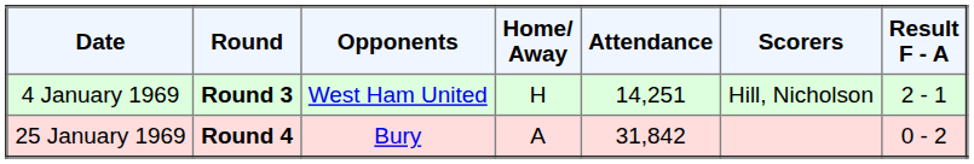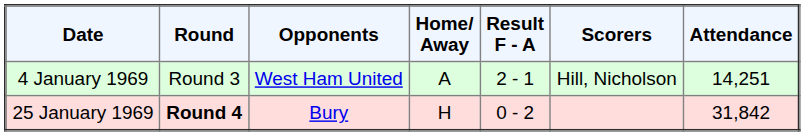columns swapped: Result F - A <-> Attendance
4 January 1969 | Round: bold -> normal
4 January 1969 | Home/ Away: H -> A
25 January 1969 | Home/ Away: A -> H
